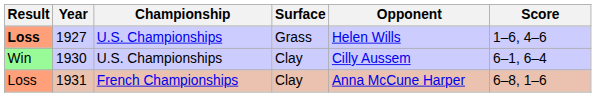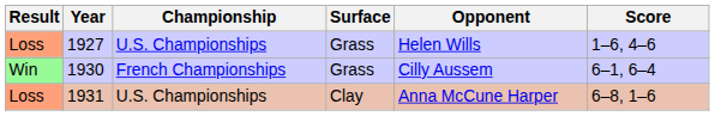1927 | Result: bold -> normal
1930 | Championship: U.S. Championships -> French Championships
1930 | Surface: Clay -> Grass
1931 | Championship: French Championships -> U.S. Championships
